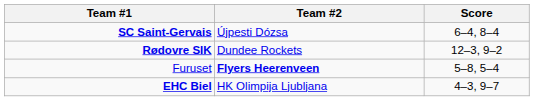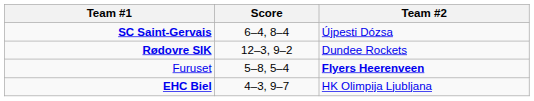columns swapped: Score <-> Team #2
